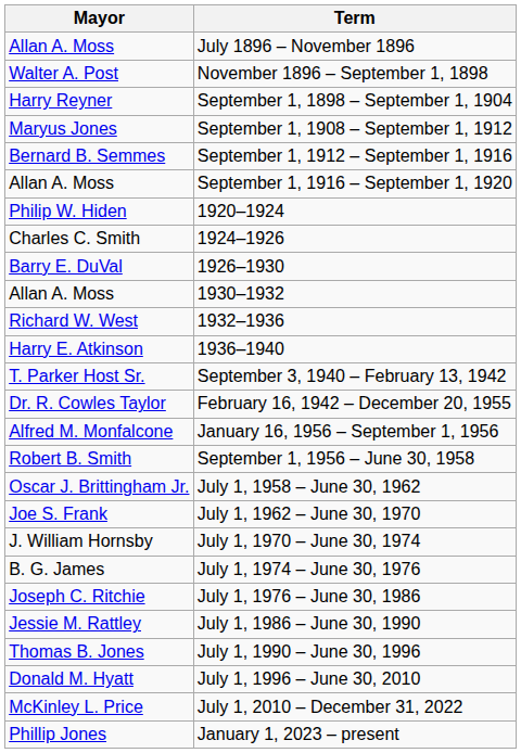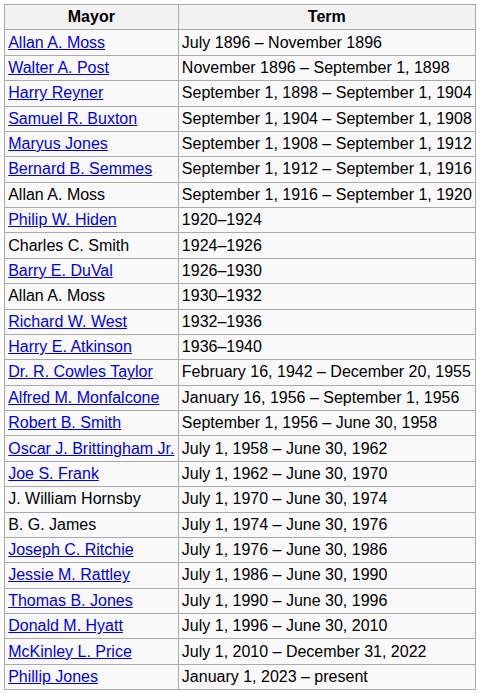+ row: Samuel R. Buxton | September 1, 1904 – September 1, 1908
- row: T. Parker Host Sr. | September 3, 1940 – February 13, 1942
